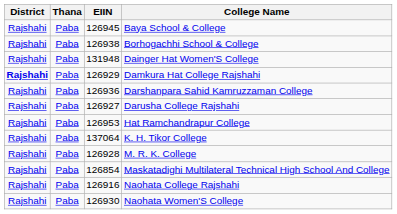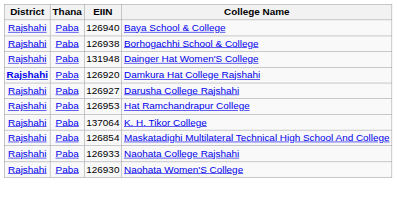Baya School & College | EIIN: 126945 -> 126940
Damkura Hat College Rajshahi | EIIN: 126929 -> 126920
- row: Rajshahi | Paba | 126936 | Darshanpara Sahid Kamruzzaman College
- row: Rajshahi | Paba | 126928 | M. R. K. College
Naohata College Rajshahi | EIIN: 126916 -> 126933
